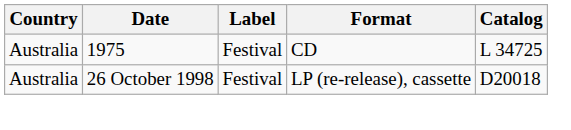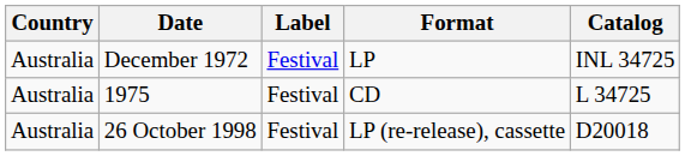+ row: Australia | December 1972 | Festival | LP | INL 34725
